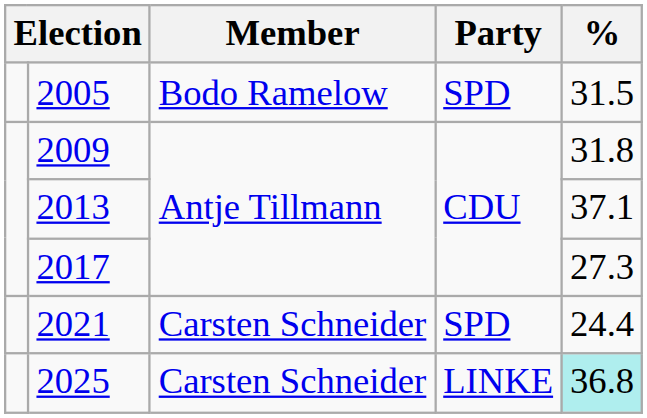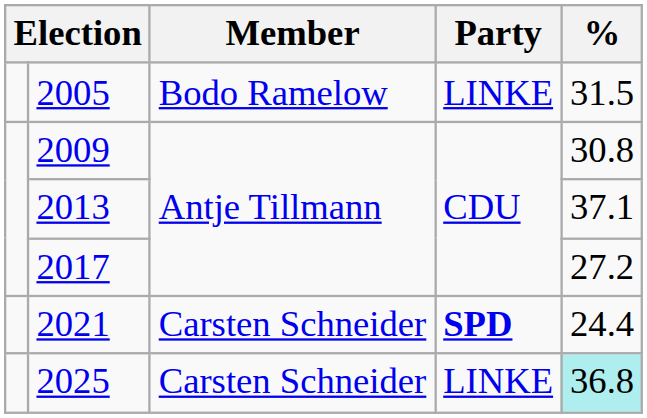2005 | Party: SPD -> LINKE
2009 | %: 31.8 -> 30.8
2017 | %: 27.3 -> 27.2
2021 | Party: normal -> bold
